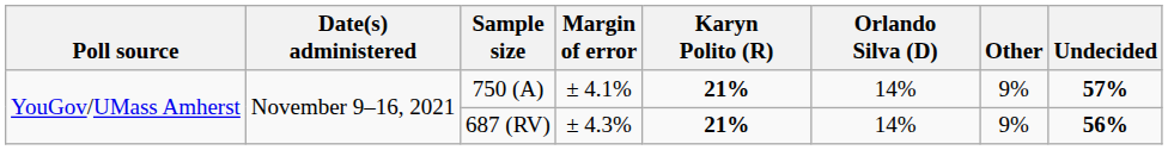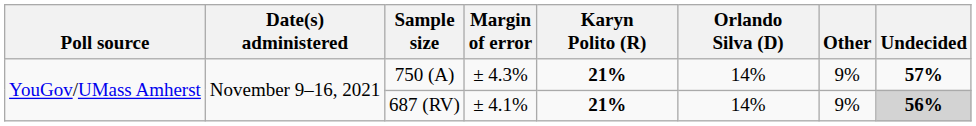750 (A) | Margin of error: ± 4.1% -> ± 4.3%
687 (RV) | Margin of error: ± 4.3% -> ± 4.1%
687 (RV) | Undecided: no background -> lightgrey background
